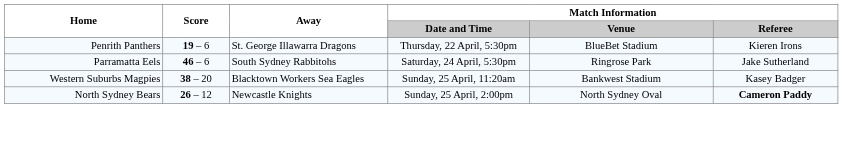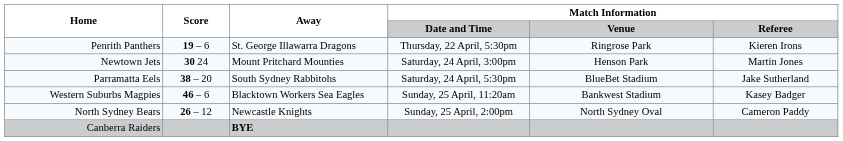Penrith Panthers | Match Information / Venue: BlueBet Stadium -> Ringrose Park
+ row: Newtown Jets | 30 24 | Mount Pritchard Mounties | Saturday, 24 April, 3:00pm | Henson Park | Martin Jones
Parramatta Eels | Score: 46 – 6 -> 38 – 20
Parramatta Eels | Match Information / Venue: Ringrose Park -> BlueBet Stadium
Western Suburbs Magpies | Score: 38 – 20 -> 46 – 6
North Sydney Bears | Match Information / Referee: bold -> normal
+ row: Canberra Raiders | BYE
